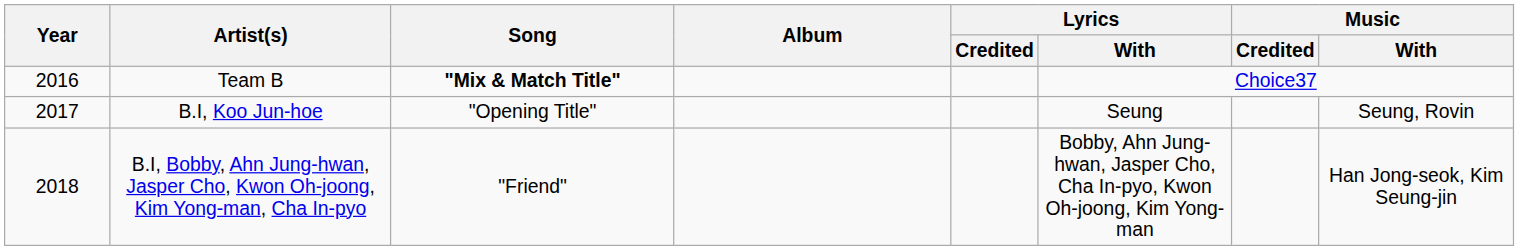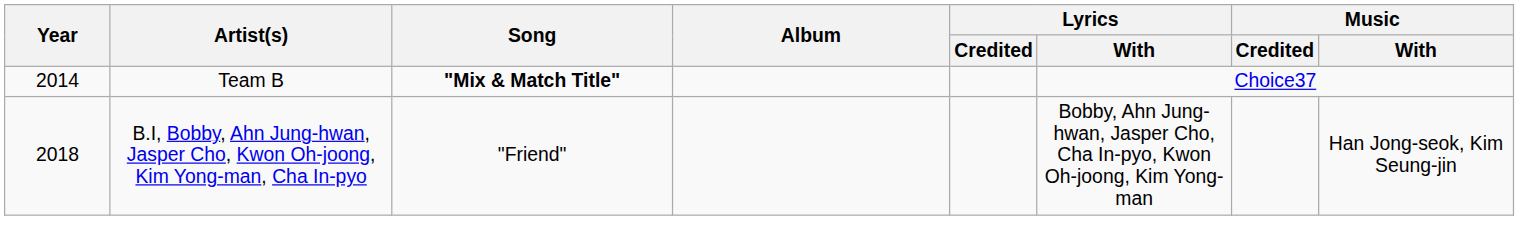Team B | Year: 2016 -> 2014
- row: 2017 | B.I, Koo Jun-hoe | "Opening Title" | Seung | Seung, Rovin
